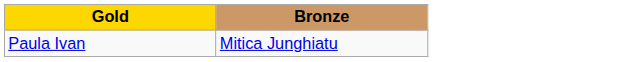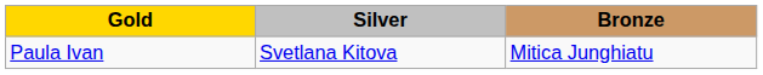+ column: Silver | Svetlana Kitova
